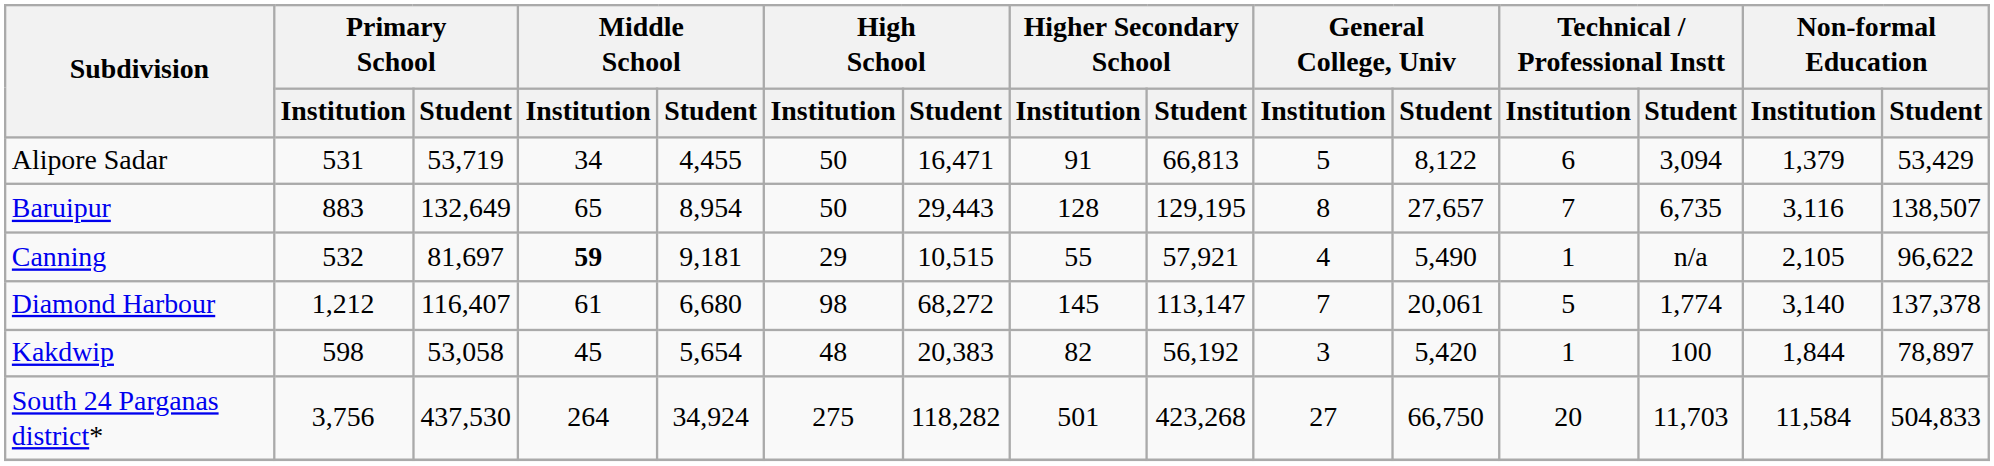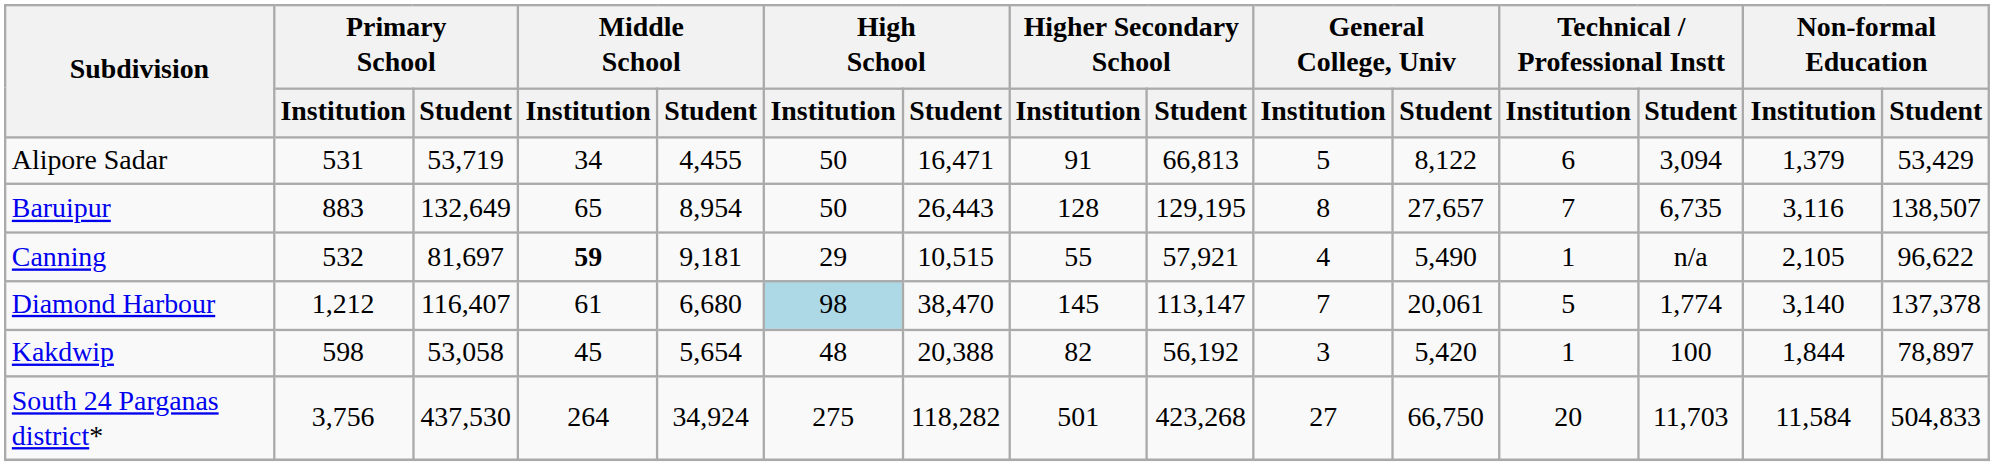Baruipur | High School / Student: 29,443 -> 26,443
Diamond Harbour | High School / Institution: no background -> lightblue background
Diamond Harbour | High School / Student: 68,272 -> 38,470
Kakdwip | High School / Student: 20,383 -> 20,388
